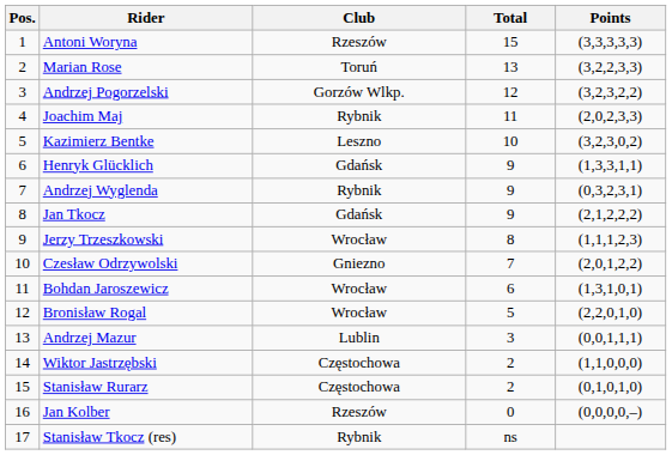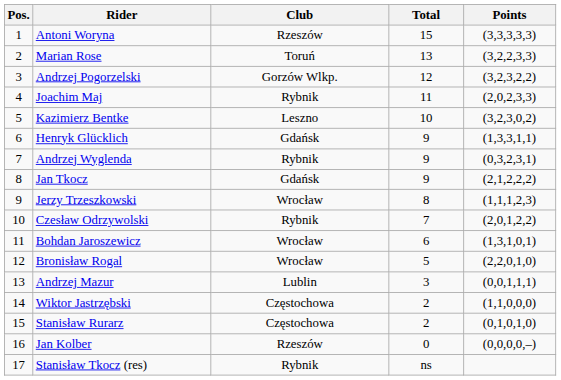Czesław Odrzywolski | Club: Gniezno -> Rybnik
